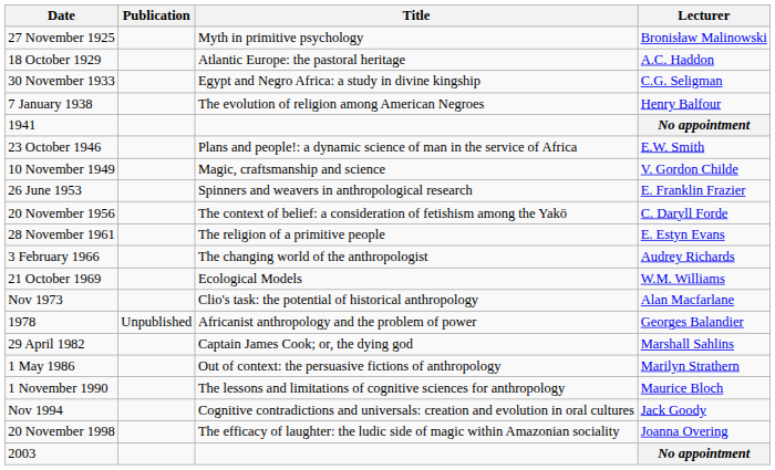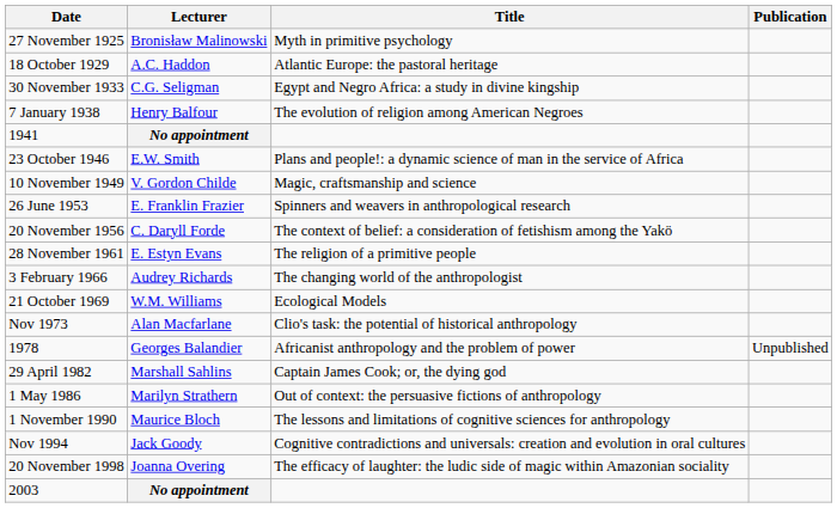columns swapped: Lecturer <-> Publication
